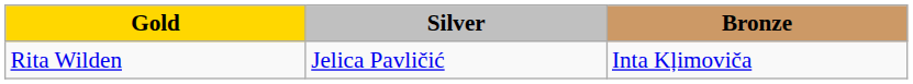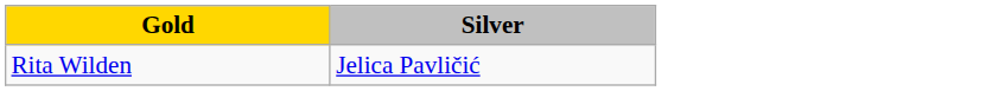- column: Bronze | Inta Kļimoviča
